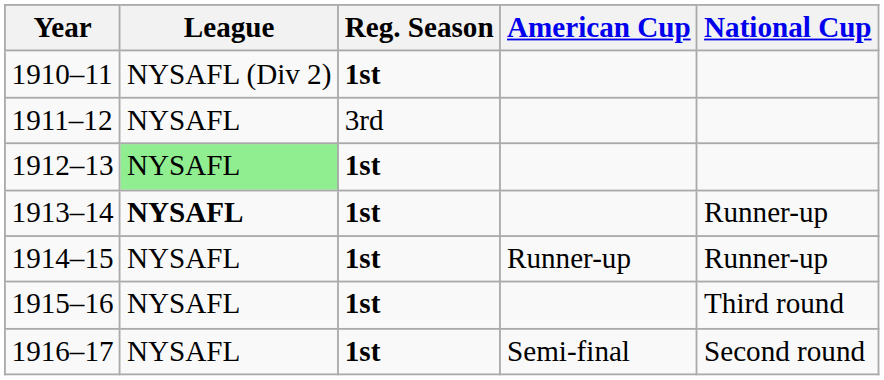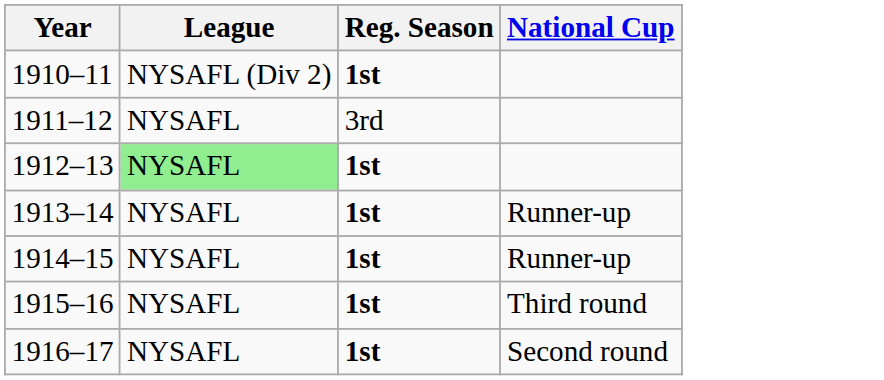- column: American Cup | Runner-up | Semi-final
1913–14 | League: bold -> normal
